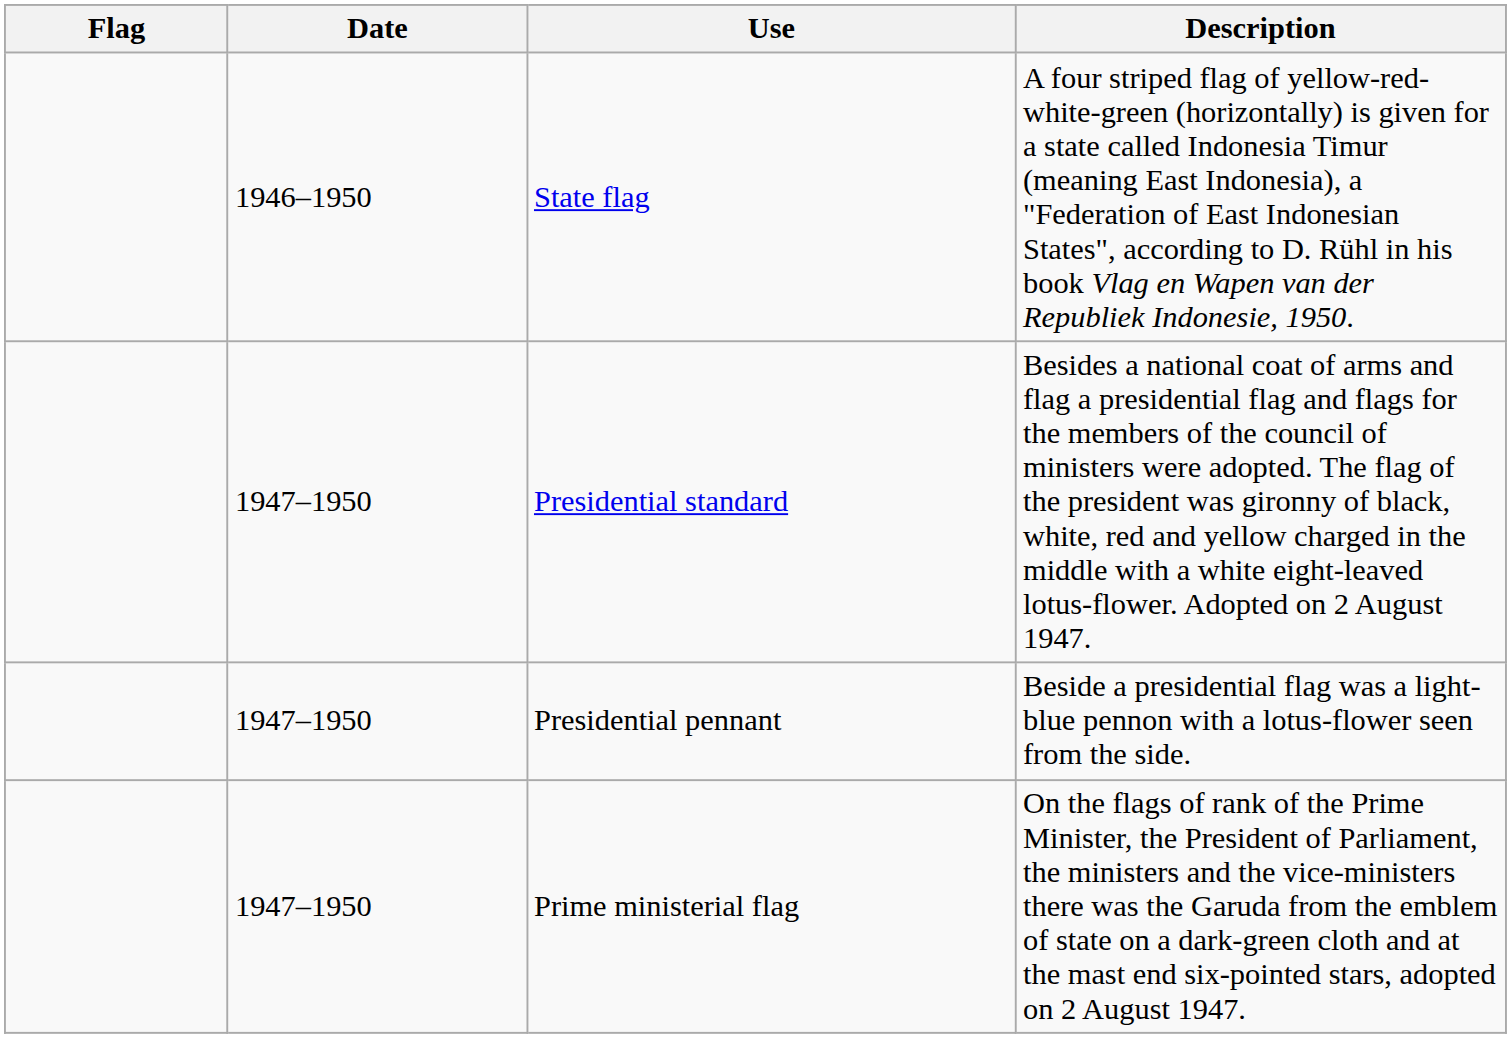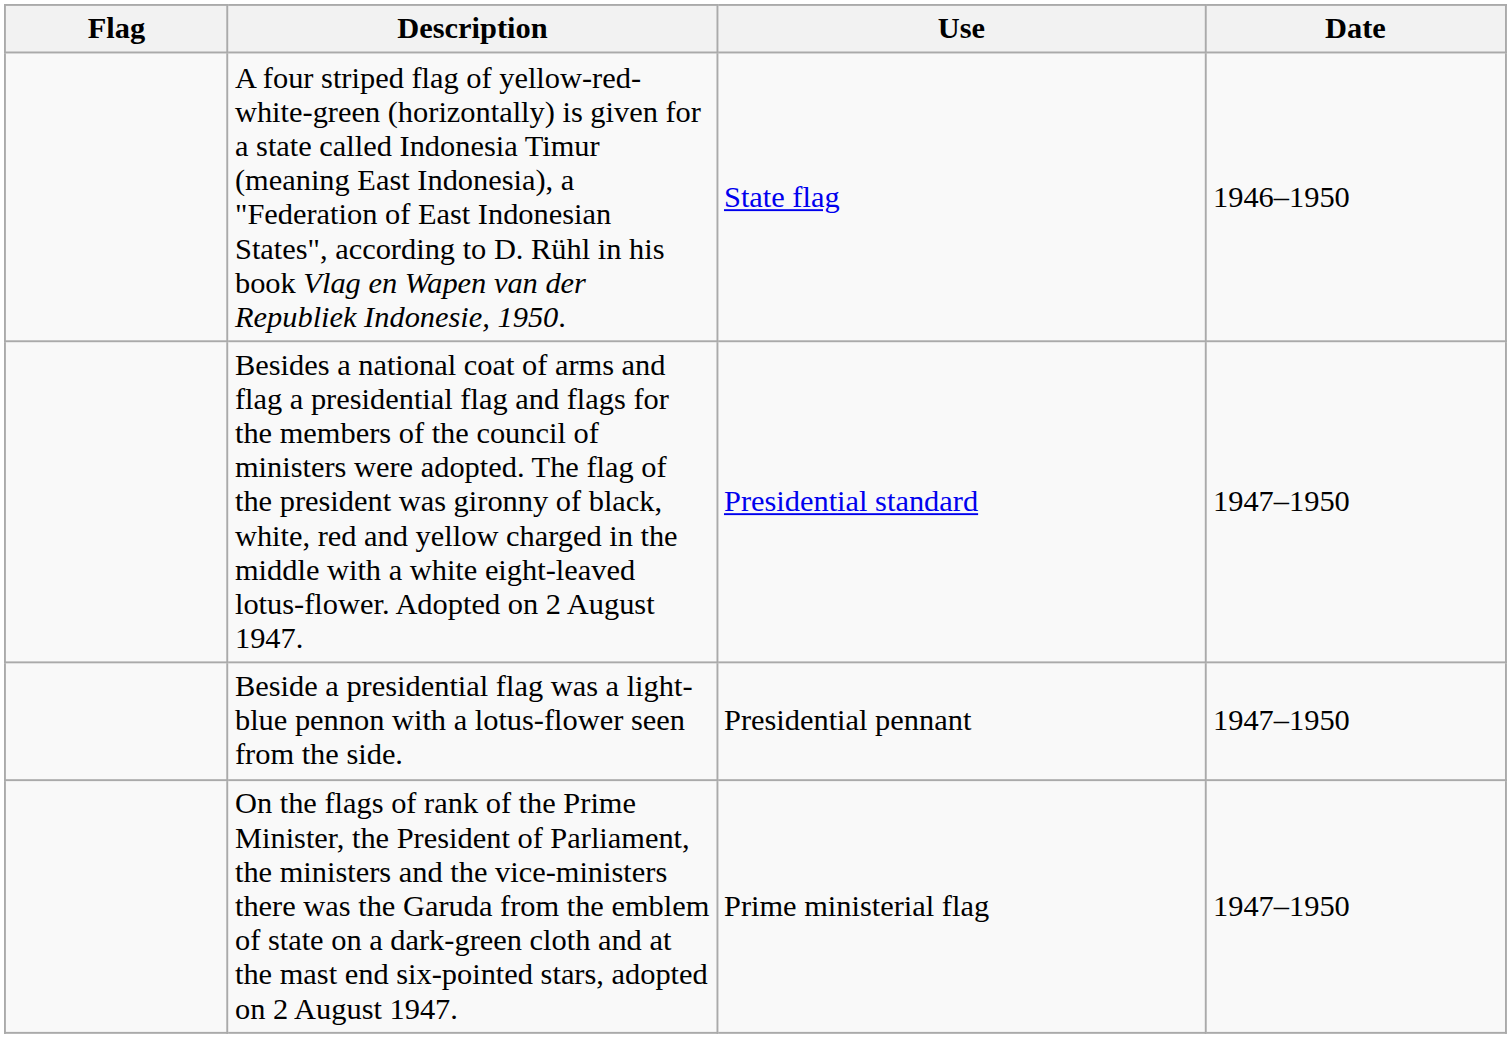columns swapped: Date <-> Description
